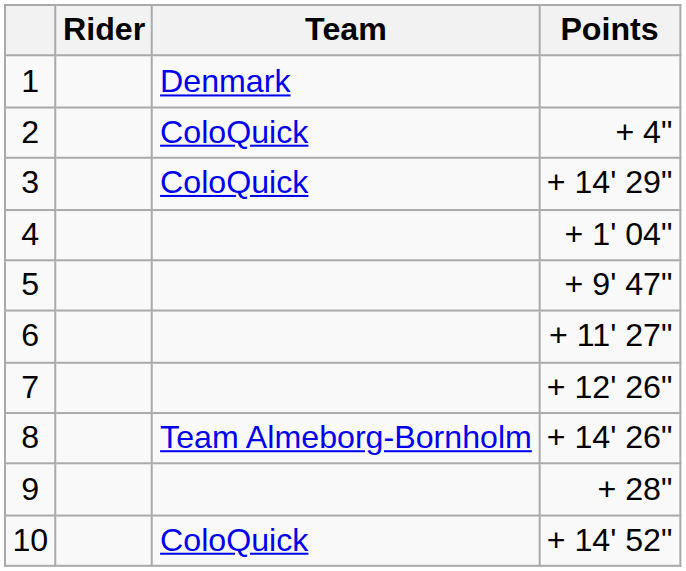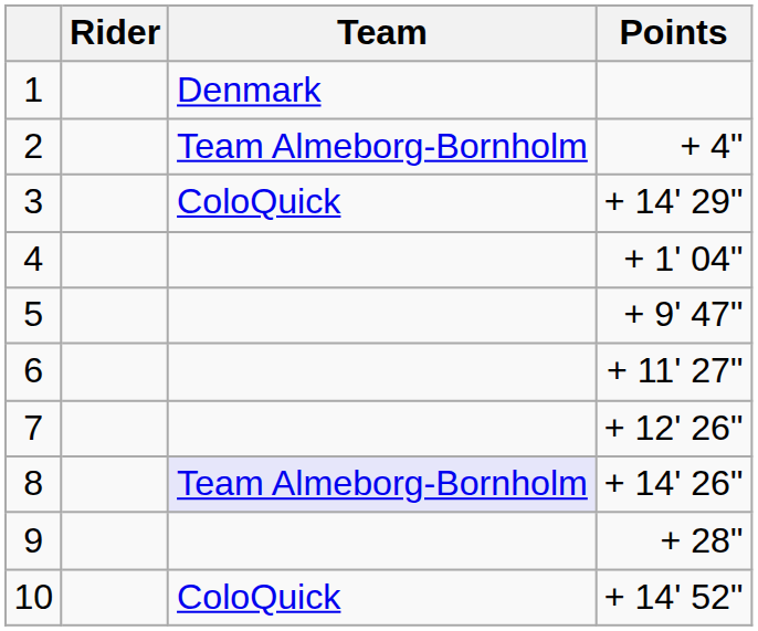2 | Team: ColoQuick -> Team Almeborg-Bornholm
8 | Team: no background -> lavender background
